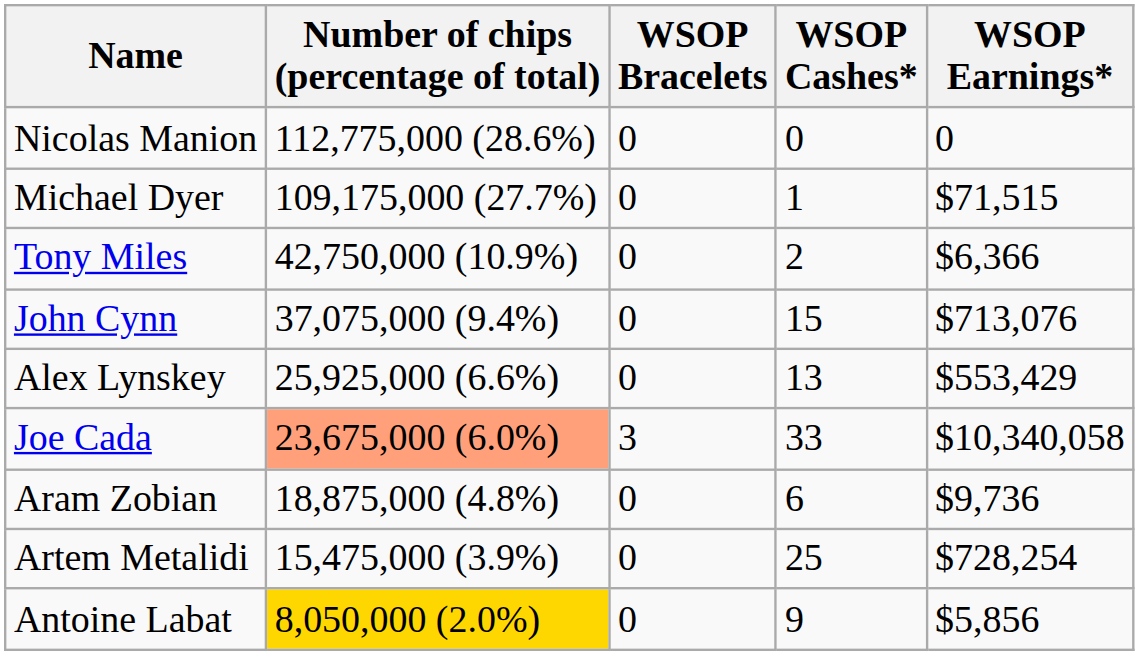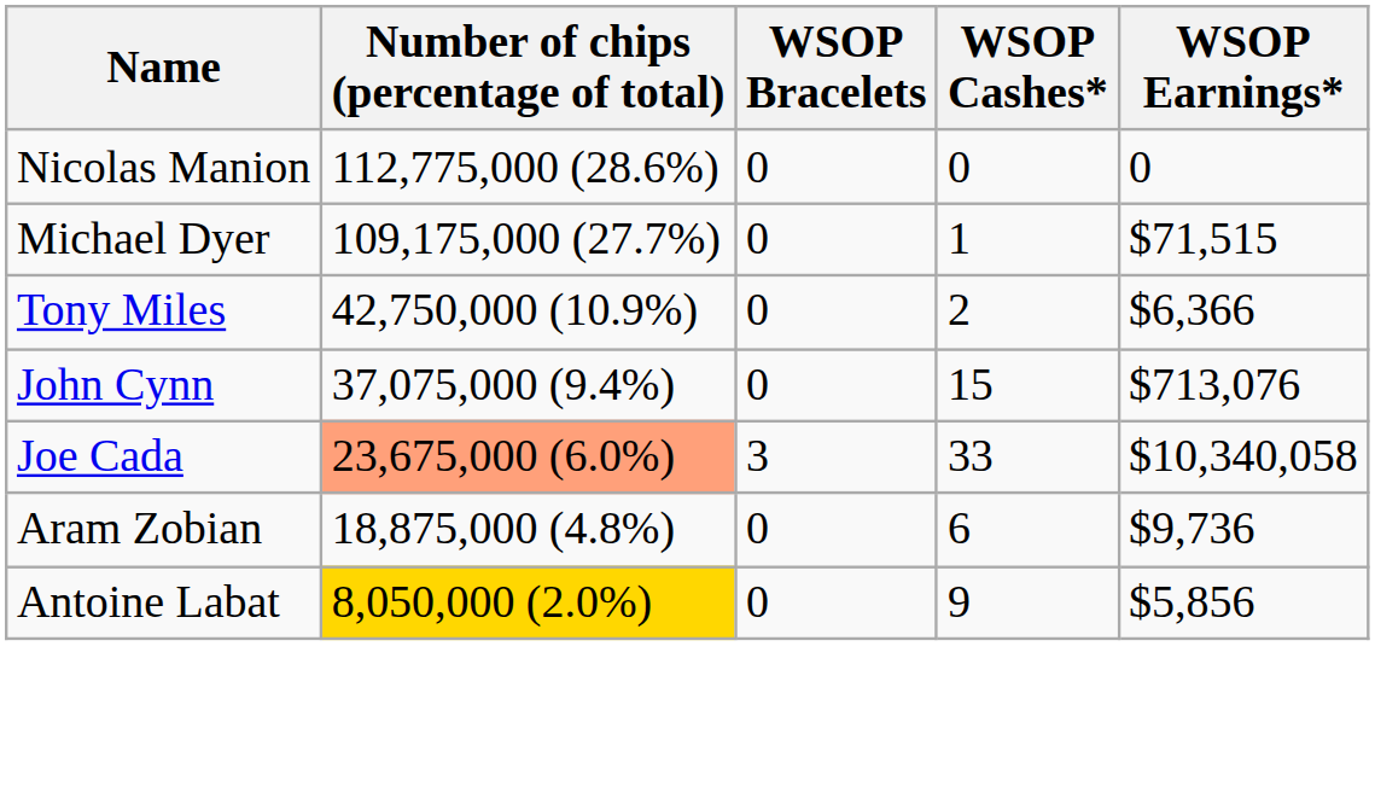- row: Alex Lynskey | 25,925,000 (6.6%) | 0 | 13 | $553,429
- row: Artem Metalidi | 15,475,000 (3.9%) | 0 | 25 | $728,254
